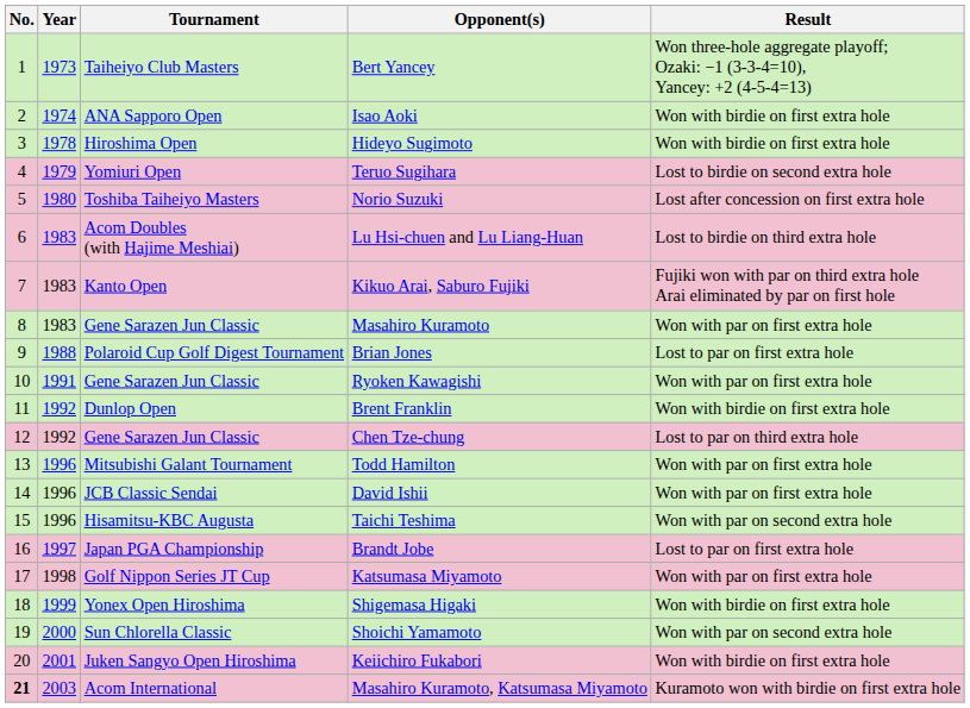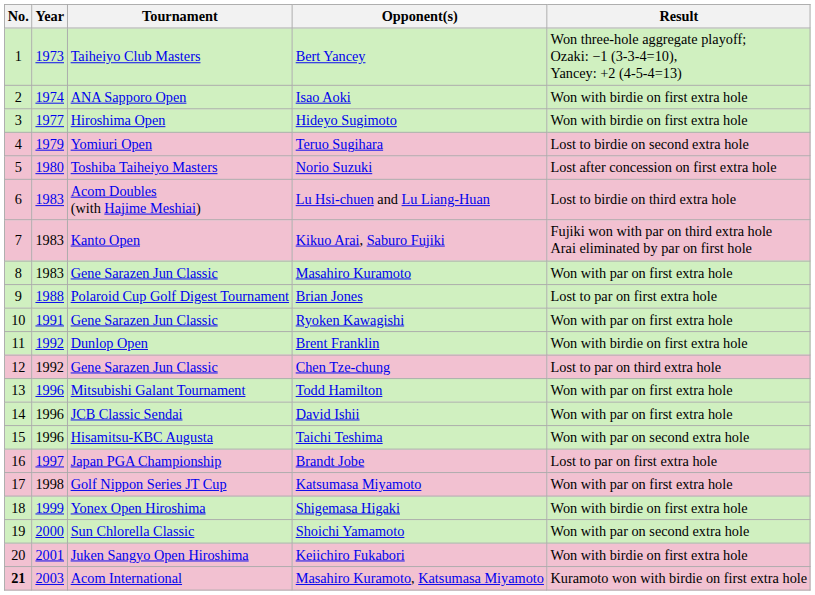Hideyo Sugimoto | Year: 1978 -> 1977
